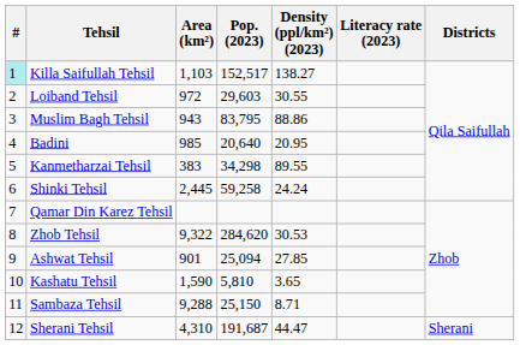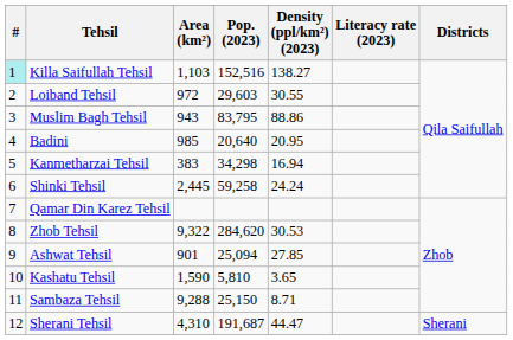Killa Saifullah Tehsil | Pop. (2023): 152,517 -> 152,516
Kanmetharzai Tehsil | Density (ppl/km²) (2023): 89.55 -> 16.94
